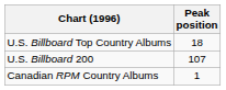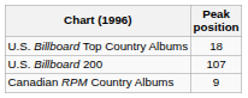Canadian RPM Country Albums | Peak position: 1 -> 9
